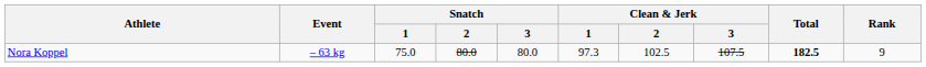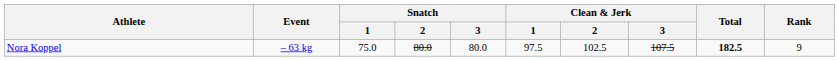Nora Koppel | Clean & Jerk / 1: 97.3 -> 97.5
